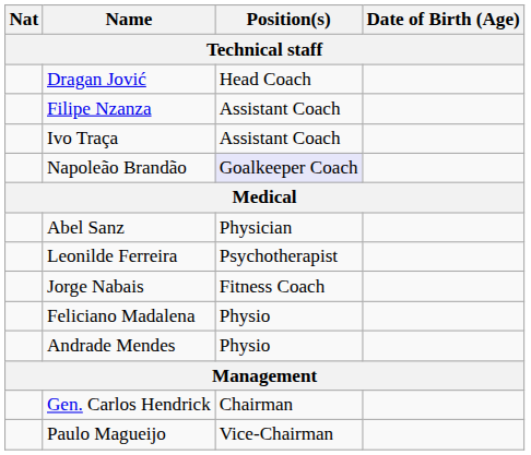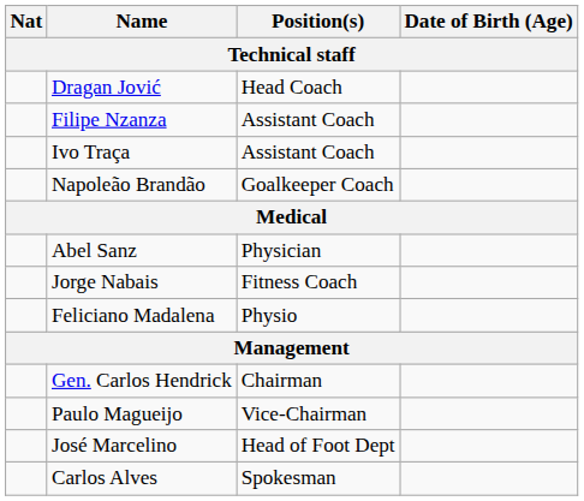Napoleão Brandão | Position(s): lavender background -> no background
- row: Leonilde Ferreira | Psychotherapist
- row: Andrade Mendes | Physio
+ row: José Marcelino | Head of Foot Dept
+ row: Carlos Alves | Spokesman
